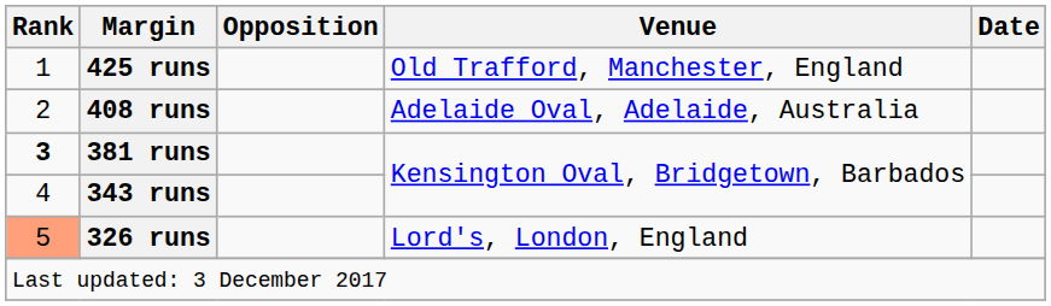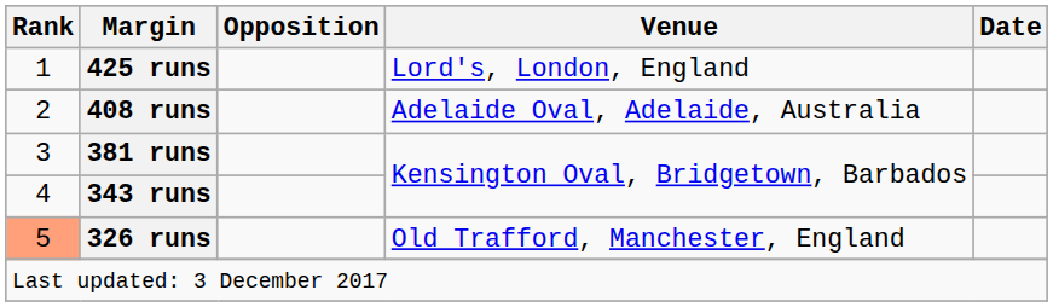425 runs | Venue: Old Trafford, Manchester, England -> Lord's, London, England
381 runs | Rank: bold -> normal
326 runs | Venue: Lord's, London, England -> Old Trafford, Manchester, England
